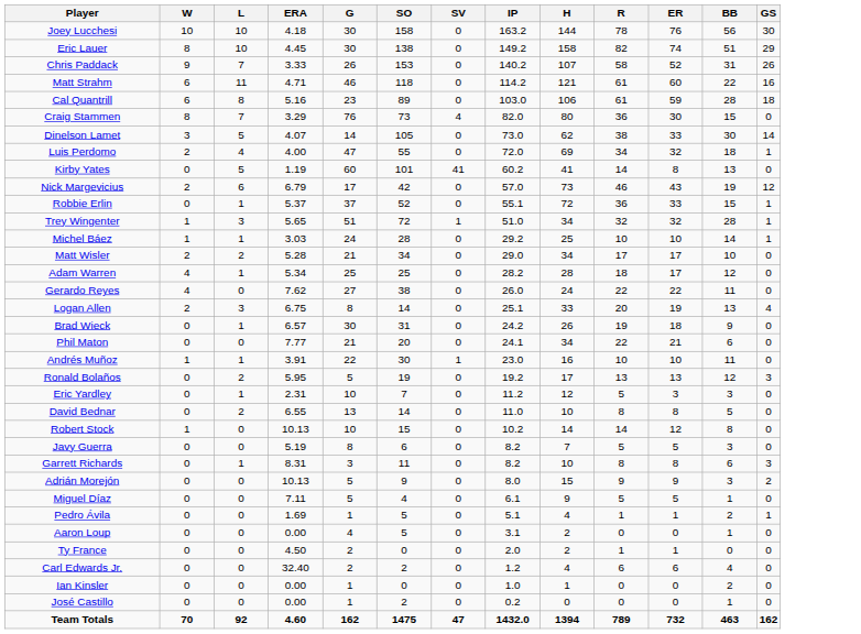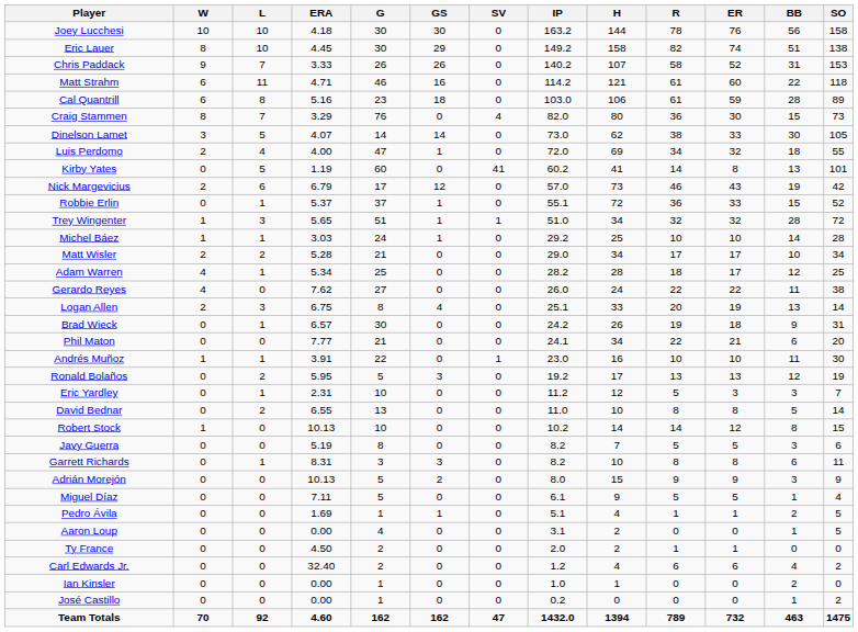columns swapped: GS <-> SO
